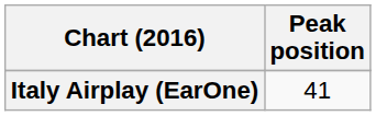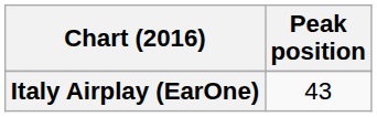Italy Airplay (EarOne) | Peak position: 41 -> 43
